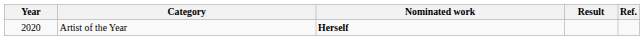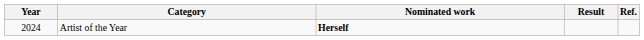Artist of the Year | Year: 2020 -> 2024
